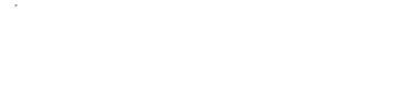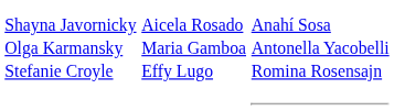+ row: Shayna Javornicky Olga Karmansky Stefanie Croyle | Aicela Rosado Maria Gamboa Effy Lugo | Anahí Sosa Antonella Yacobelli Romina Rosensajn
